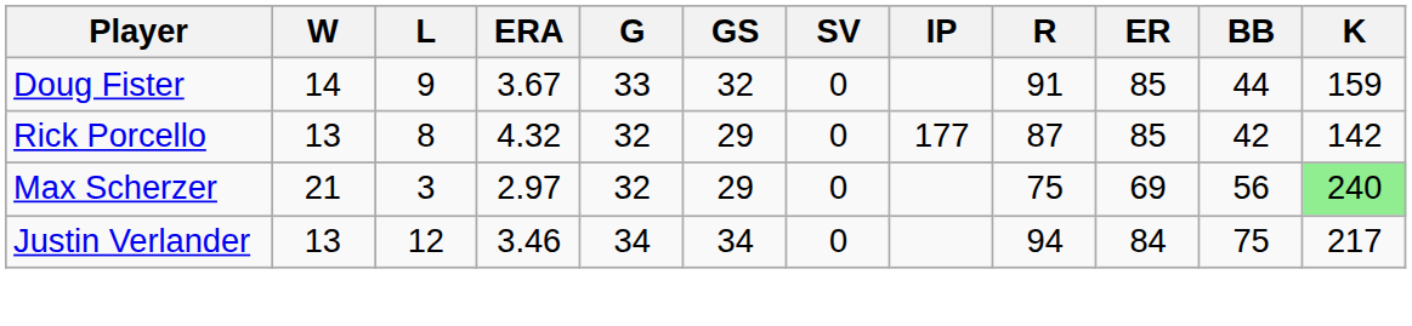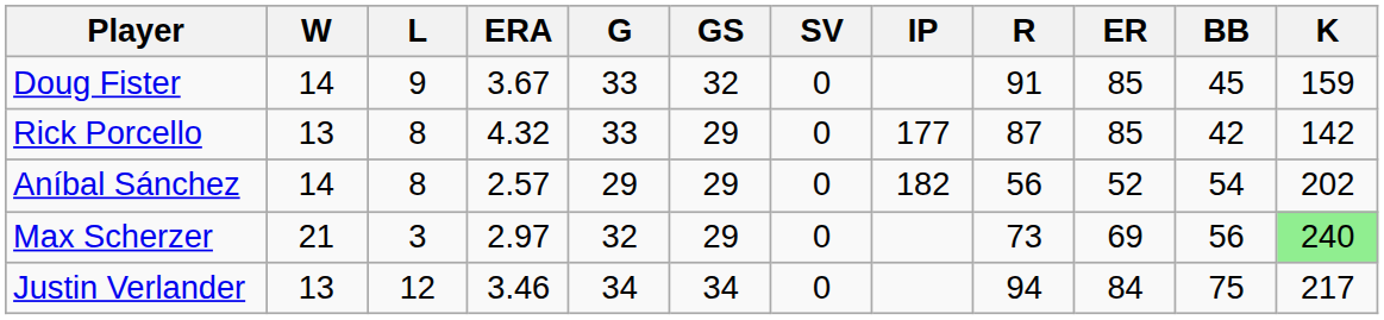Doug Fister | BB: 44 -> 45
Rick Porcello | G: 32 -> 33
+ row: Aníbal Sánchez | 14 | 8 | 2.57 | 29 | 29 | 0 | 182 | 56 | 52 | 54 | 202
Max Scherzer | R: 75 -> 73
